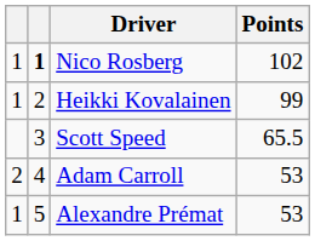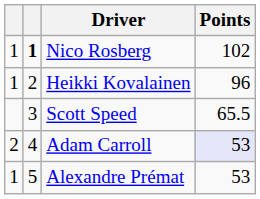Heikki Kovalainen | Points: 99 -> 96
Adam Carroll | Points: no background -> lavender background
